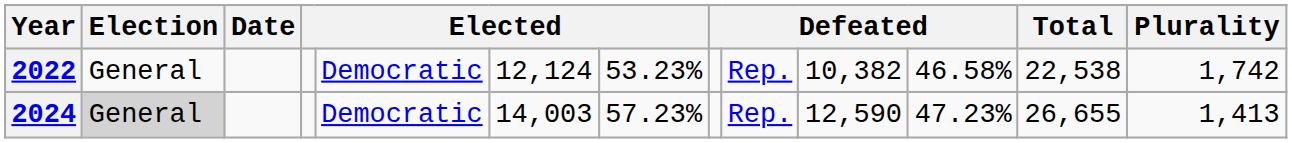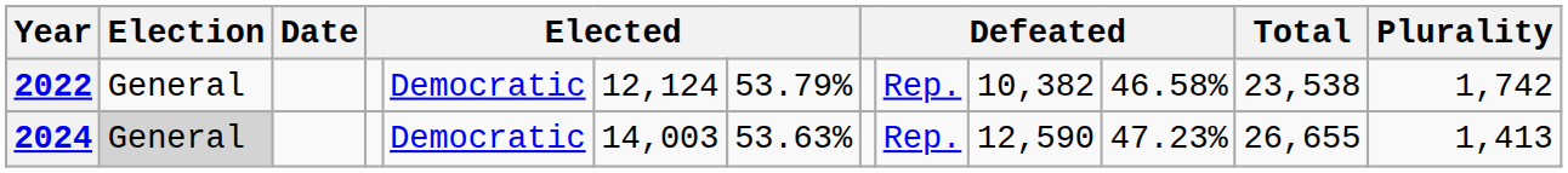2022 | column 7: 53.23% -> 53.79%
2022 | Total: 22,538 -> 23,538
2024 | column 7: 57.23% -> 53.63%
